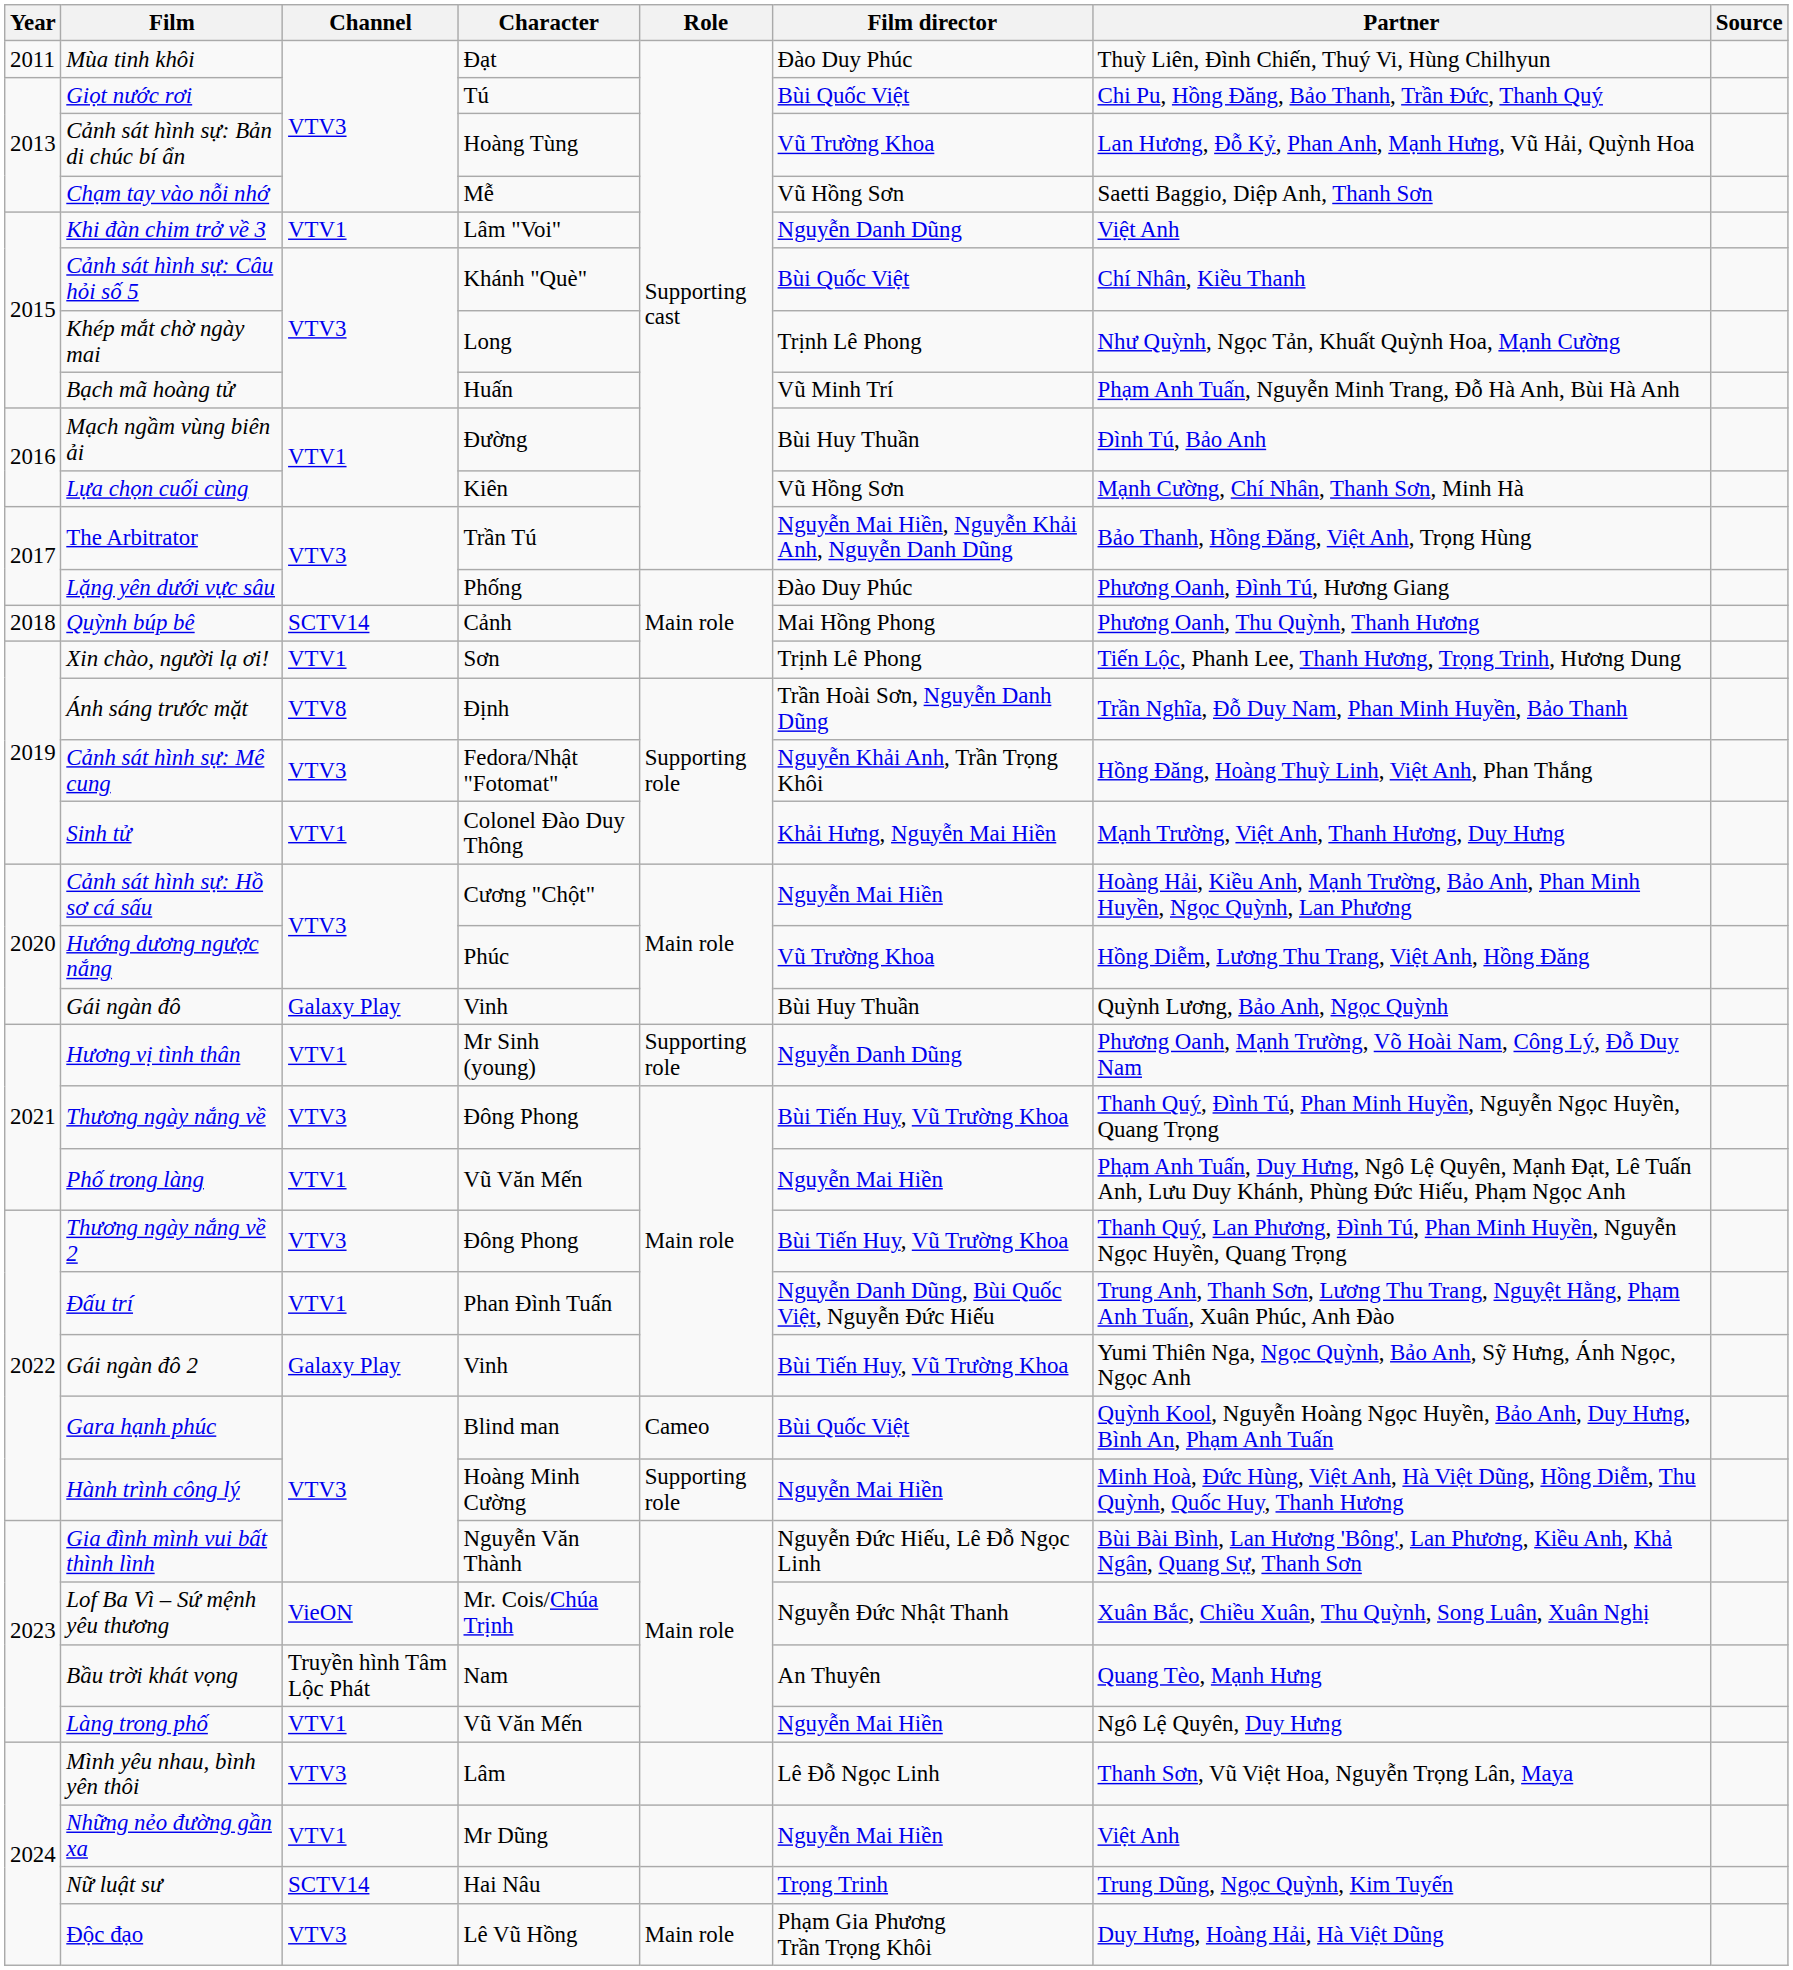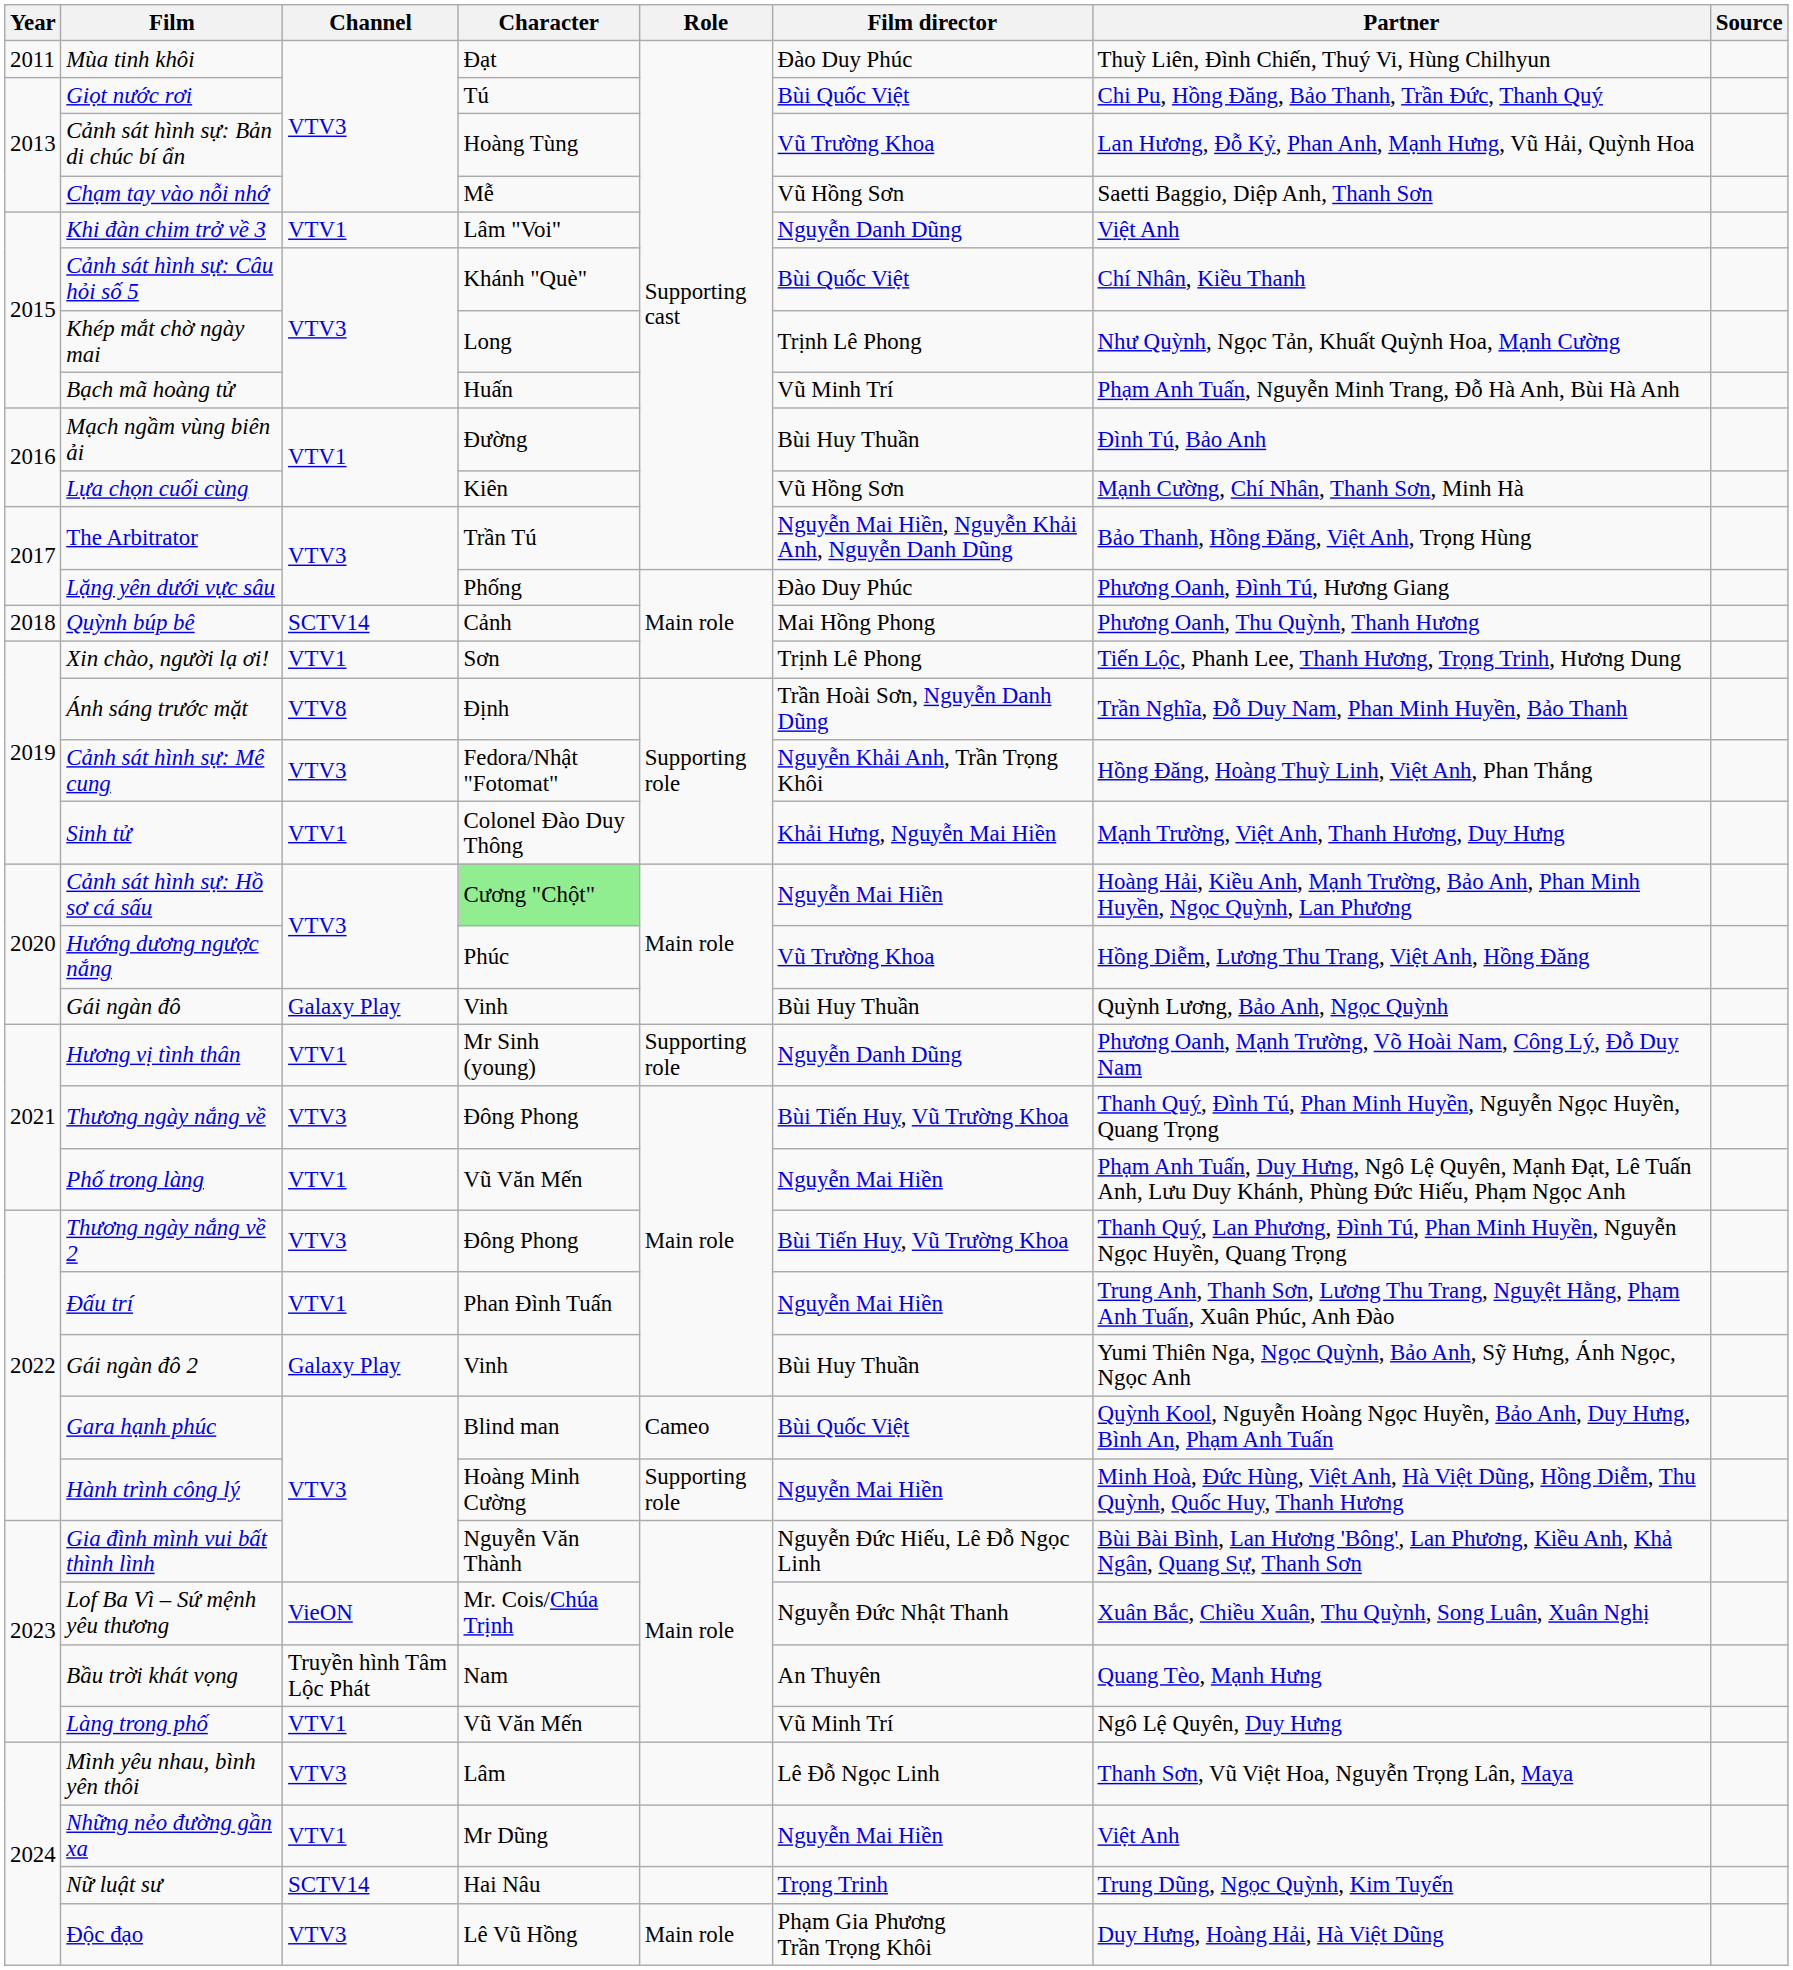Cảnh sát hình sự: Hồ sơ cá sấu | Character: no background -> lightgreen background
Đấu trí | Film director: Nguyễn Danh Dũng, Bùi Quốc Việt, Nguyễn Đức Hiếu -> Nguyễn Mai Hiền
Gái ngàn đô 2 | Film director: Bùi Tiến Huy, Vũ Trường Khoa -> Bùi Huy Thuần
Làng trong phố | Film director: Nguyễn Mai Hiền -> Vũ Minh Trí
